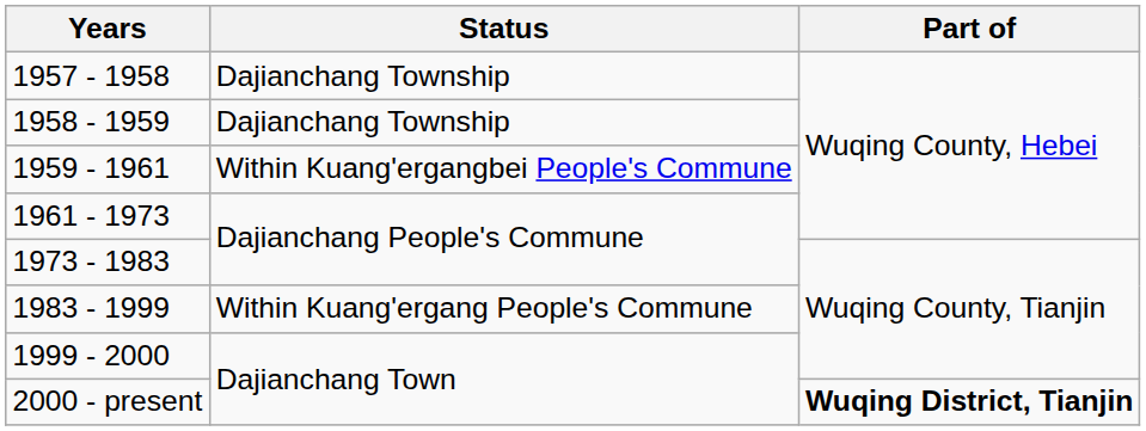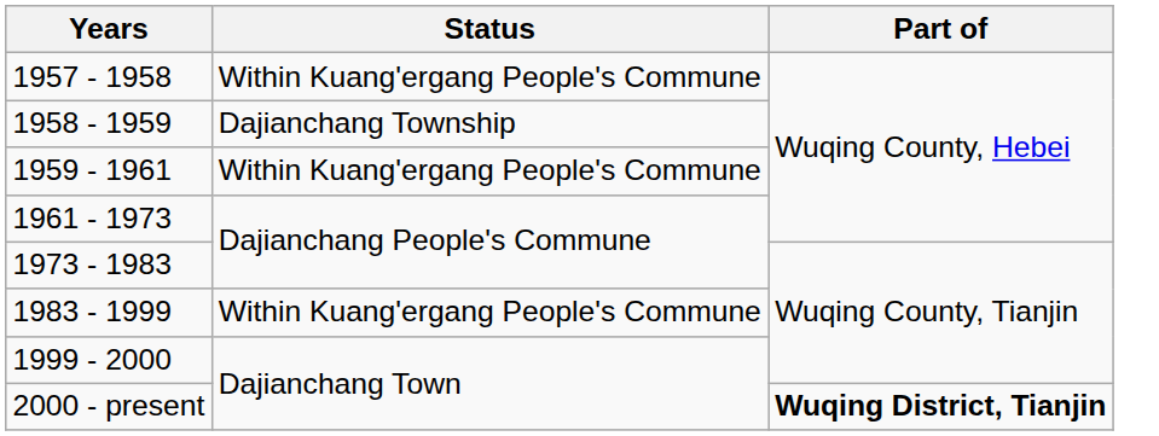1957 - 1958 | Status: Dajianchang Township -> Within Kuang'ergang People's Commune
1959 - 1961 | Status: Within Kuang'ergangbei People's Commune -> Within Kuang'ergang People's Commune
